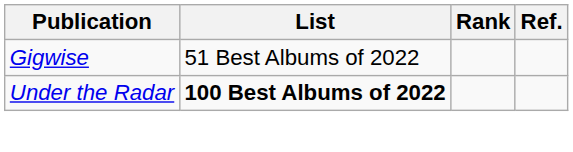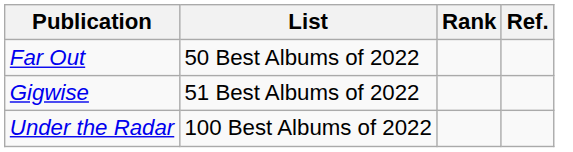+ row: Far Out | 50 Best Albums of 2022
Under the Radar | List: bold -> normal
